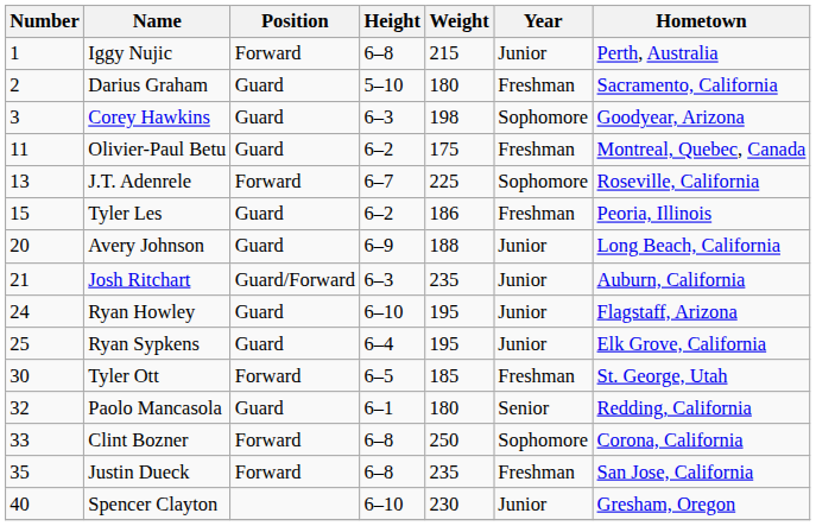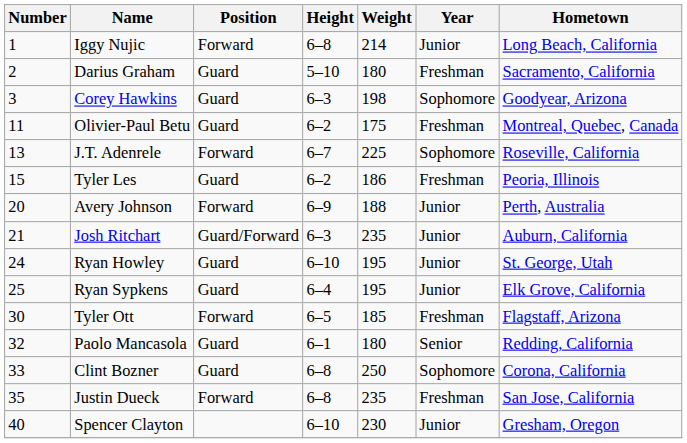Iggy Nujic | Weight: 215 -> 214
Iggy Nujic | Hometown: Perth, Australia -> Long Beach, California
Avery Johnson | Position: Guard -> Forward
Avery Johnson | Hometown: Long Beach, California -> Perth, Australia
Ryan Howley | Hometown: Flagstaff, Arizona -> St. George, Utah
Tyler Ott | Hometown: St. George, Utah -> Flagstaff, Arizona
Clint Bozner | Position: Forward -> Guard
